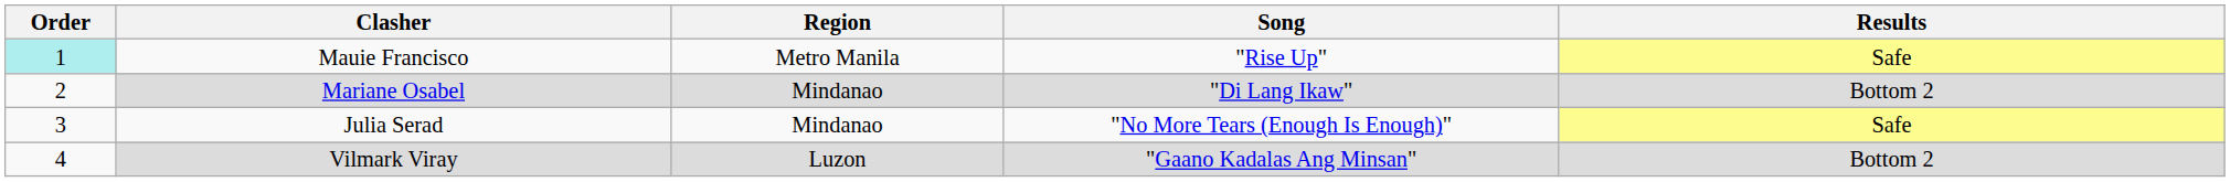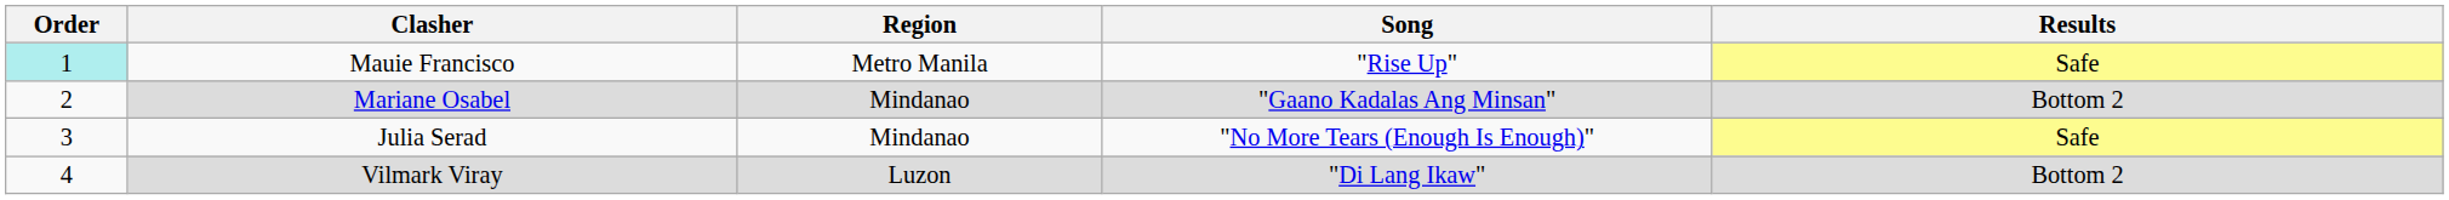Mariane Osabel | Song: "Di Lang Ikaw" -> "Gaano Kadalas Ang Minsan"
Vilmark Viray | Song: "Gaano Kadalas Ang Minsan" -> "Di Lang Ikaw"
